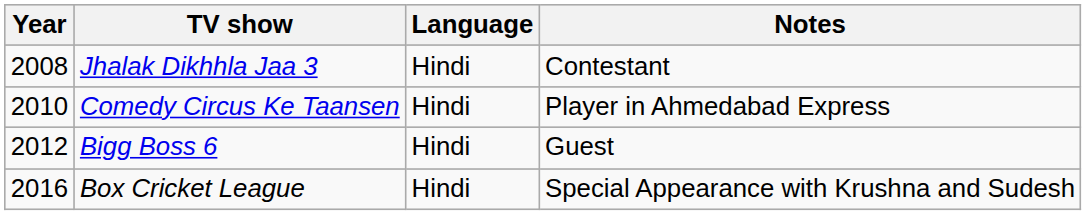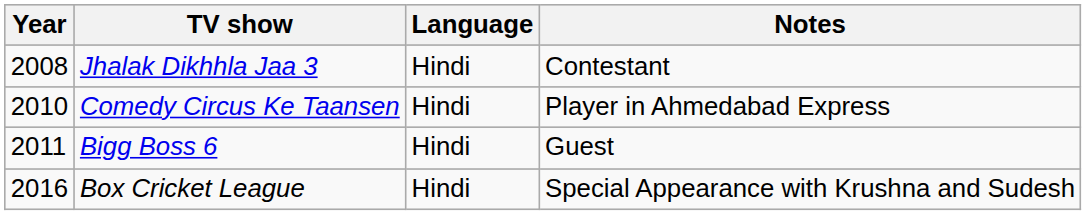Bigg Boss 6 | Year: 2012 -> 2011
